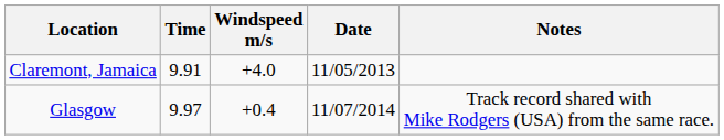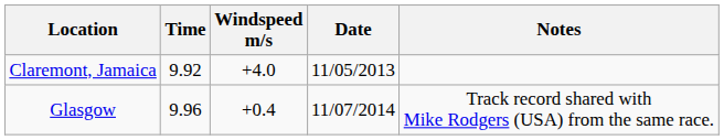Claremont, Jamaica | Time: 9.91 -> 9.92
Glasgow | Time: 9.97 -> 9.96
